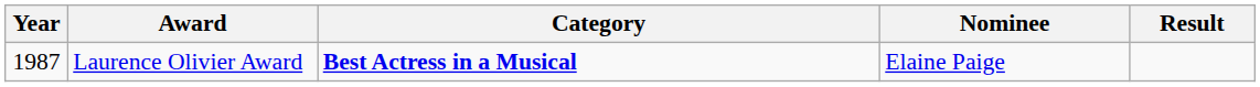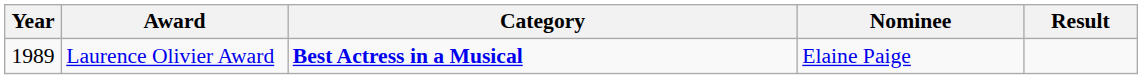Laurence Olivier Award | Year: 1987 -> 1989
